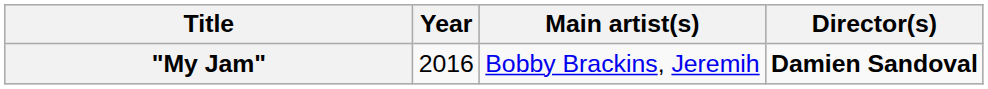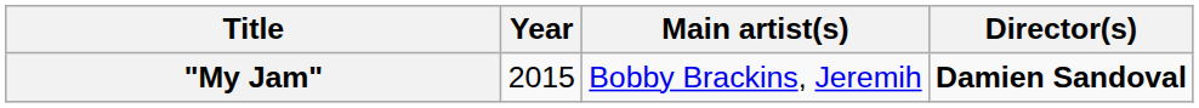"My Jam" | Year: 2016 -> 2015
